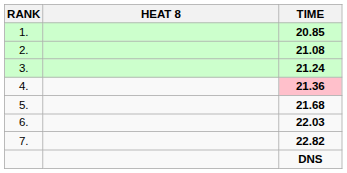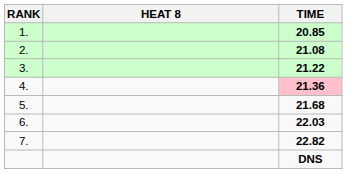3. | TIME: 21.24 -> 21.22
